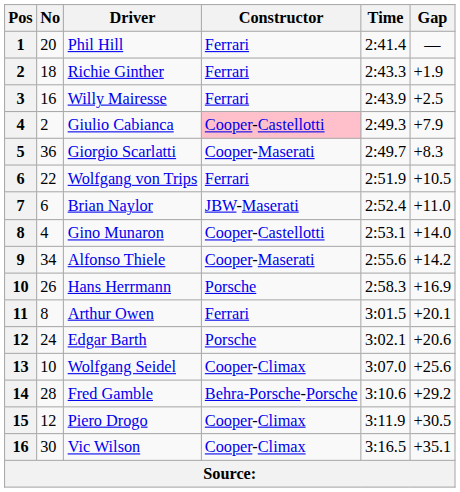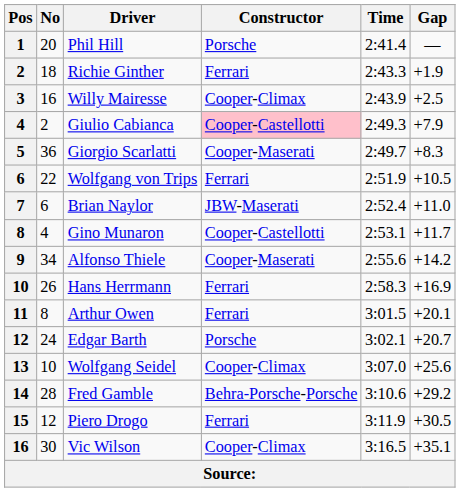Phil Hill | Constructor: Ferrari -> Porsche
Willy Mairesse | Constructor: Ferrari -> Cooper-Climax
Gino Munaron | Gap: +14.0 -> +11.7
Hans Herrmann | Constructor: Porsche -> Ferrari
Edgar Barth | Gap: +20.6 -> +20.7
Piero Drogo | Constructor: Cooper-Climax -> Ferrari
